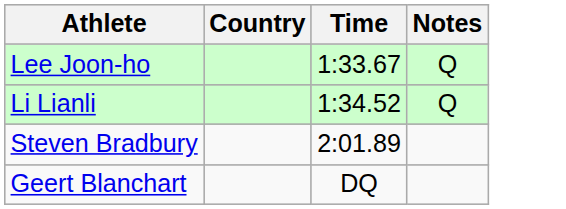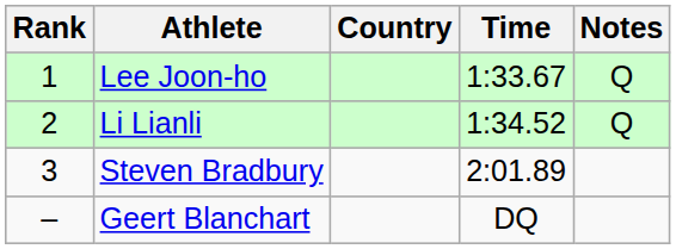+ column: Rank | 1 | 2 | 3 | –
